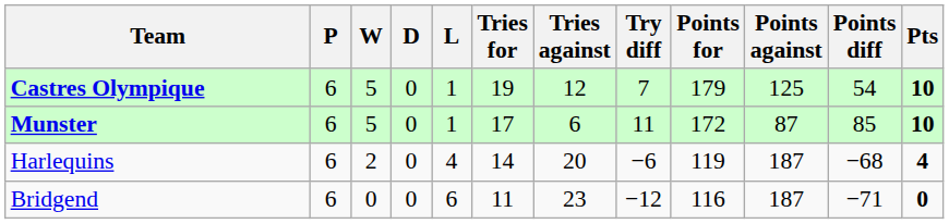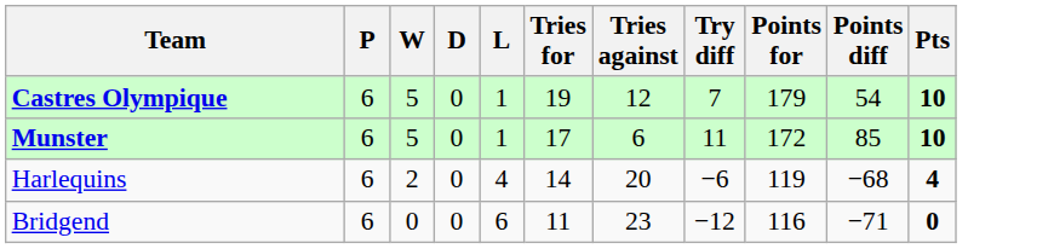- column: Points against | 125 | 87 | 187 | 187
